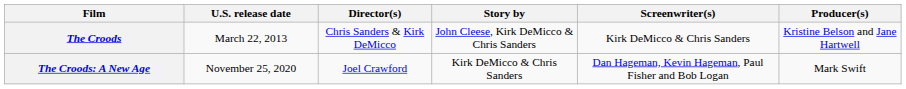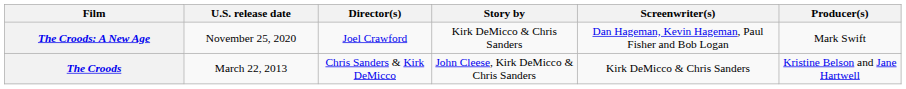rows swapped: The Croods <-> The Croods: A New Age
